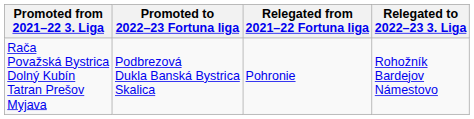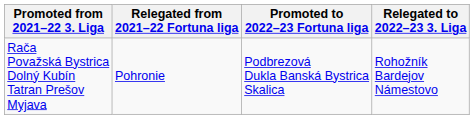columns swapped: Relegated from 2021–22 Fortuna liga <-> Promoted to 2022–23 Fortuna liga
